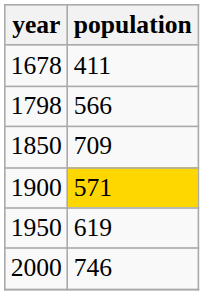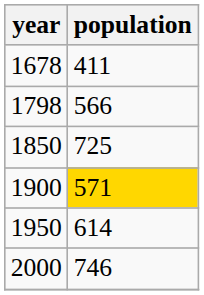1850 | population: 709 -> 725
1950 | population: 619 -> 614
